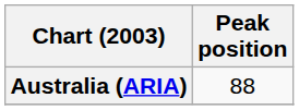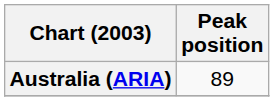Australia (ARIA) | Peak position: 88 -> 89
